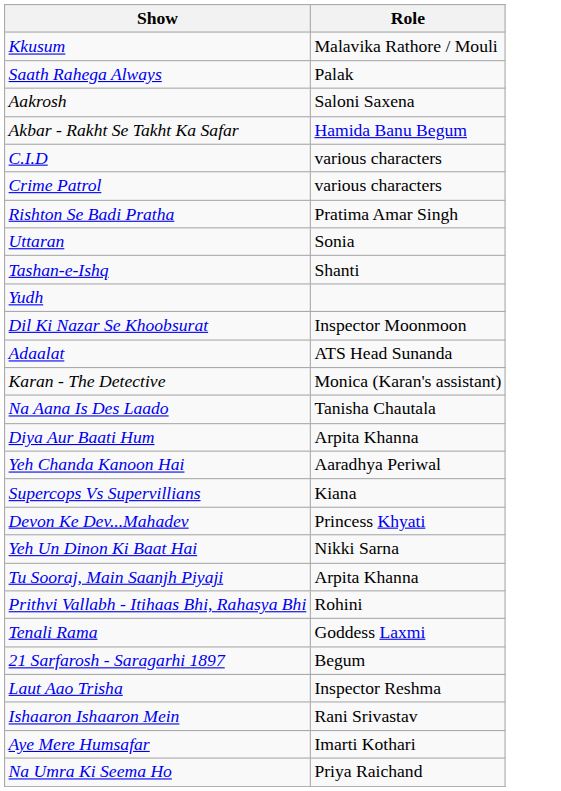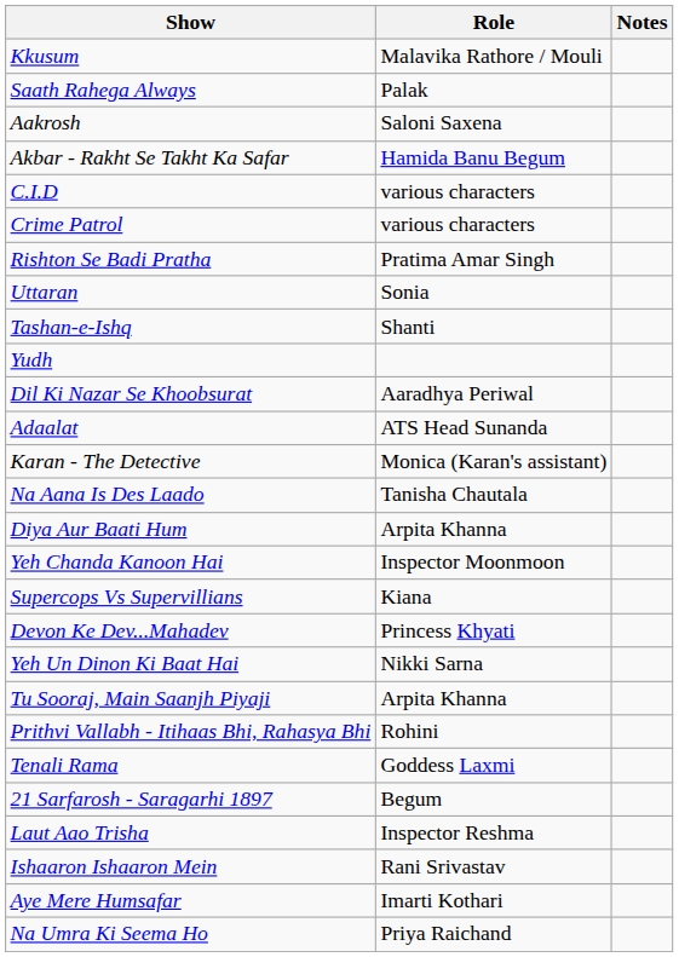+ column: Notes
Dil Ki Nazar Se Khoobsurat | Role: Inspector Moonmoon -> Aaradhya Periwal
Yeh Chanda Kanoon Hai | Role: Aaradhya Periwal -> Inspector Moonmoon
